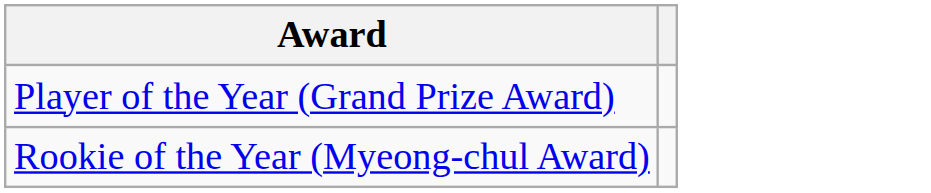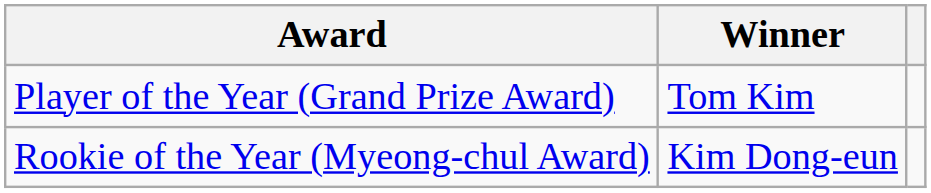+ column: Winner | Tom Kim | Kim Dong-eun
